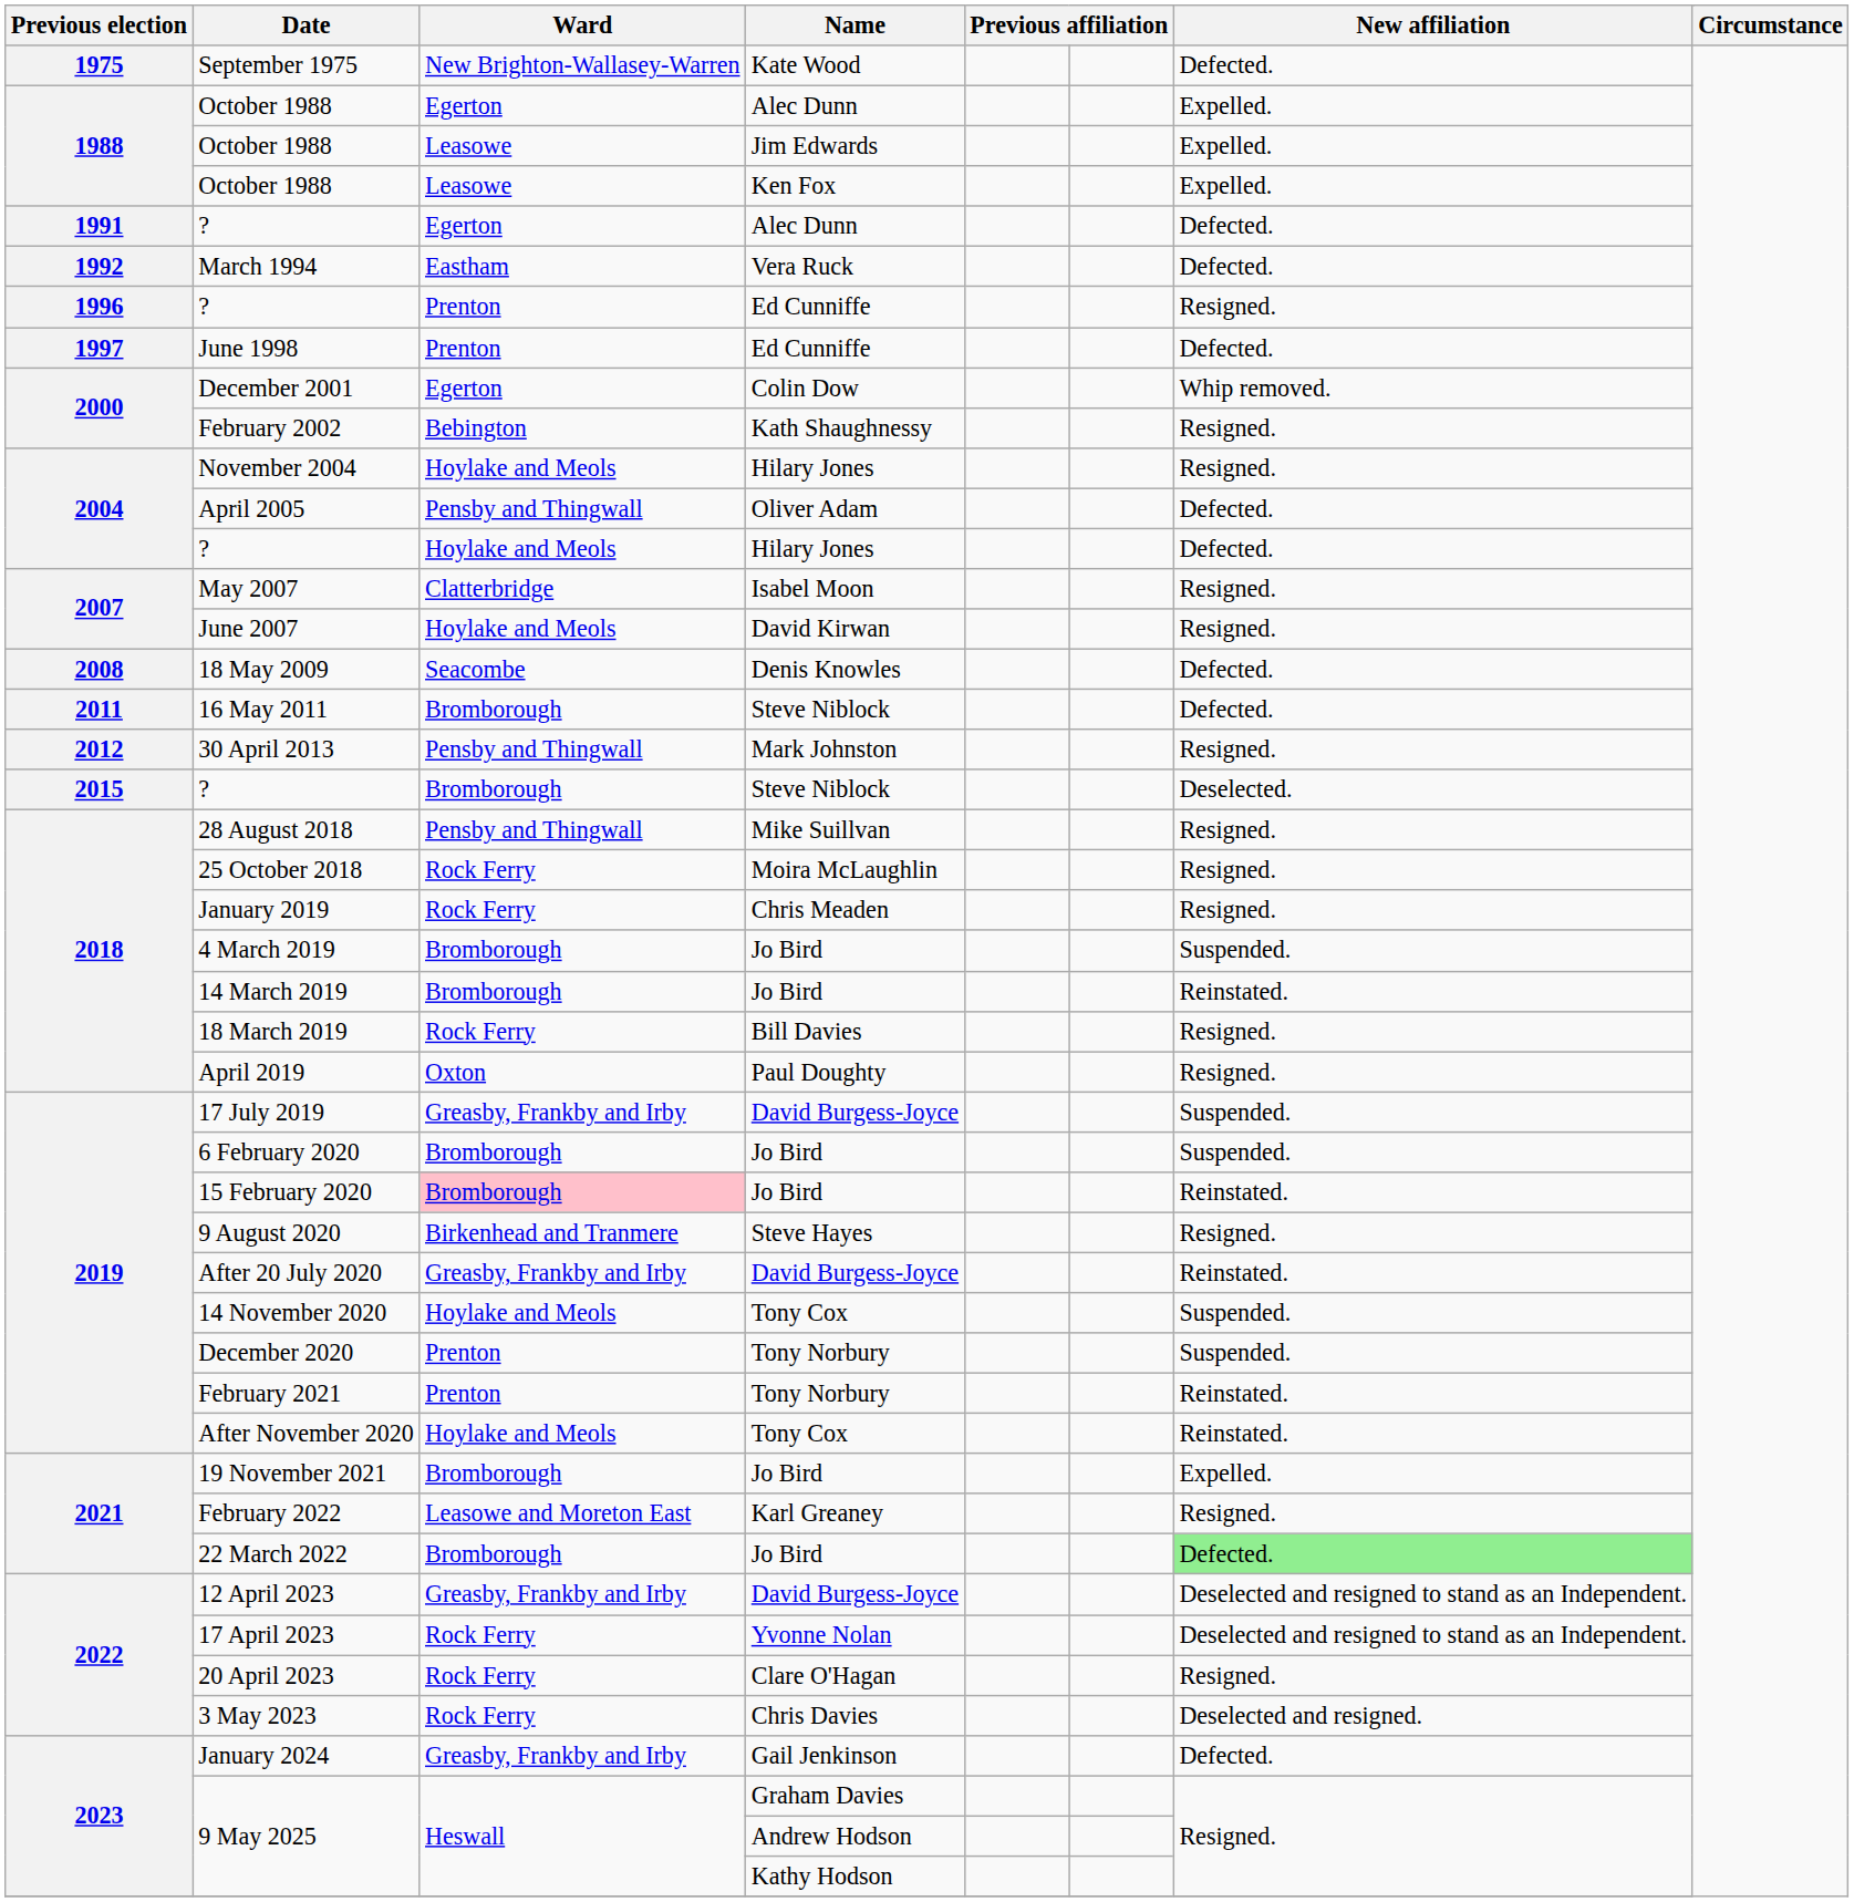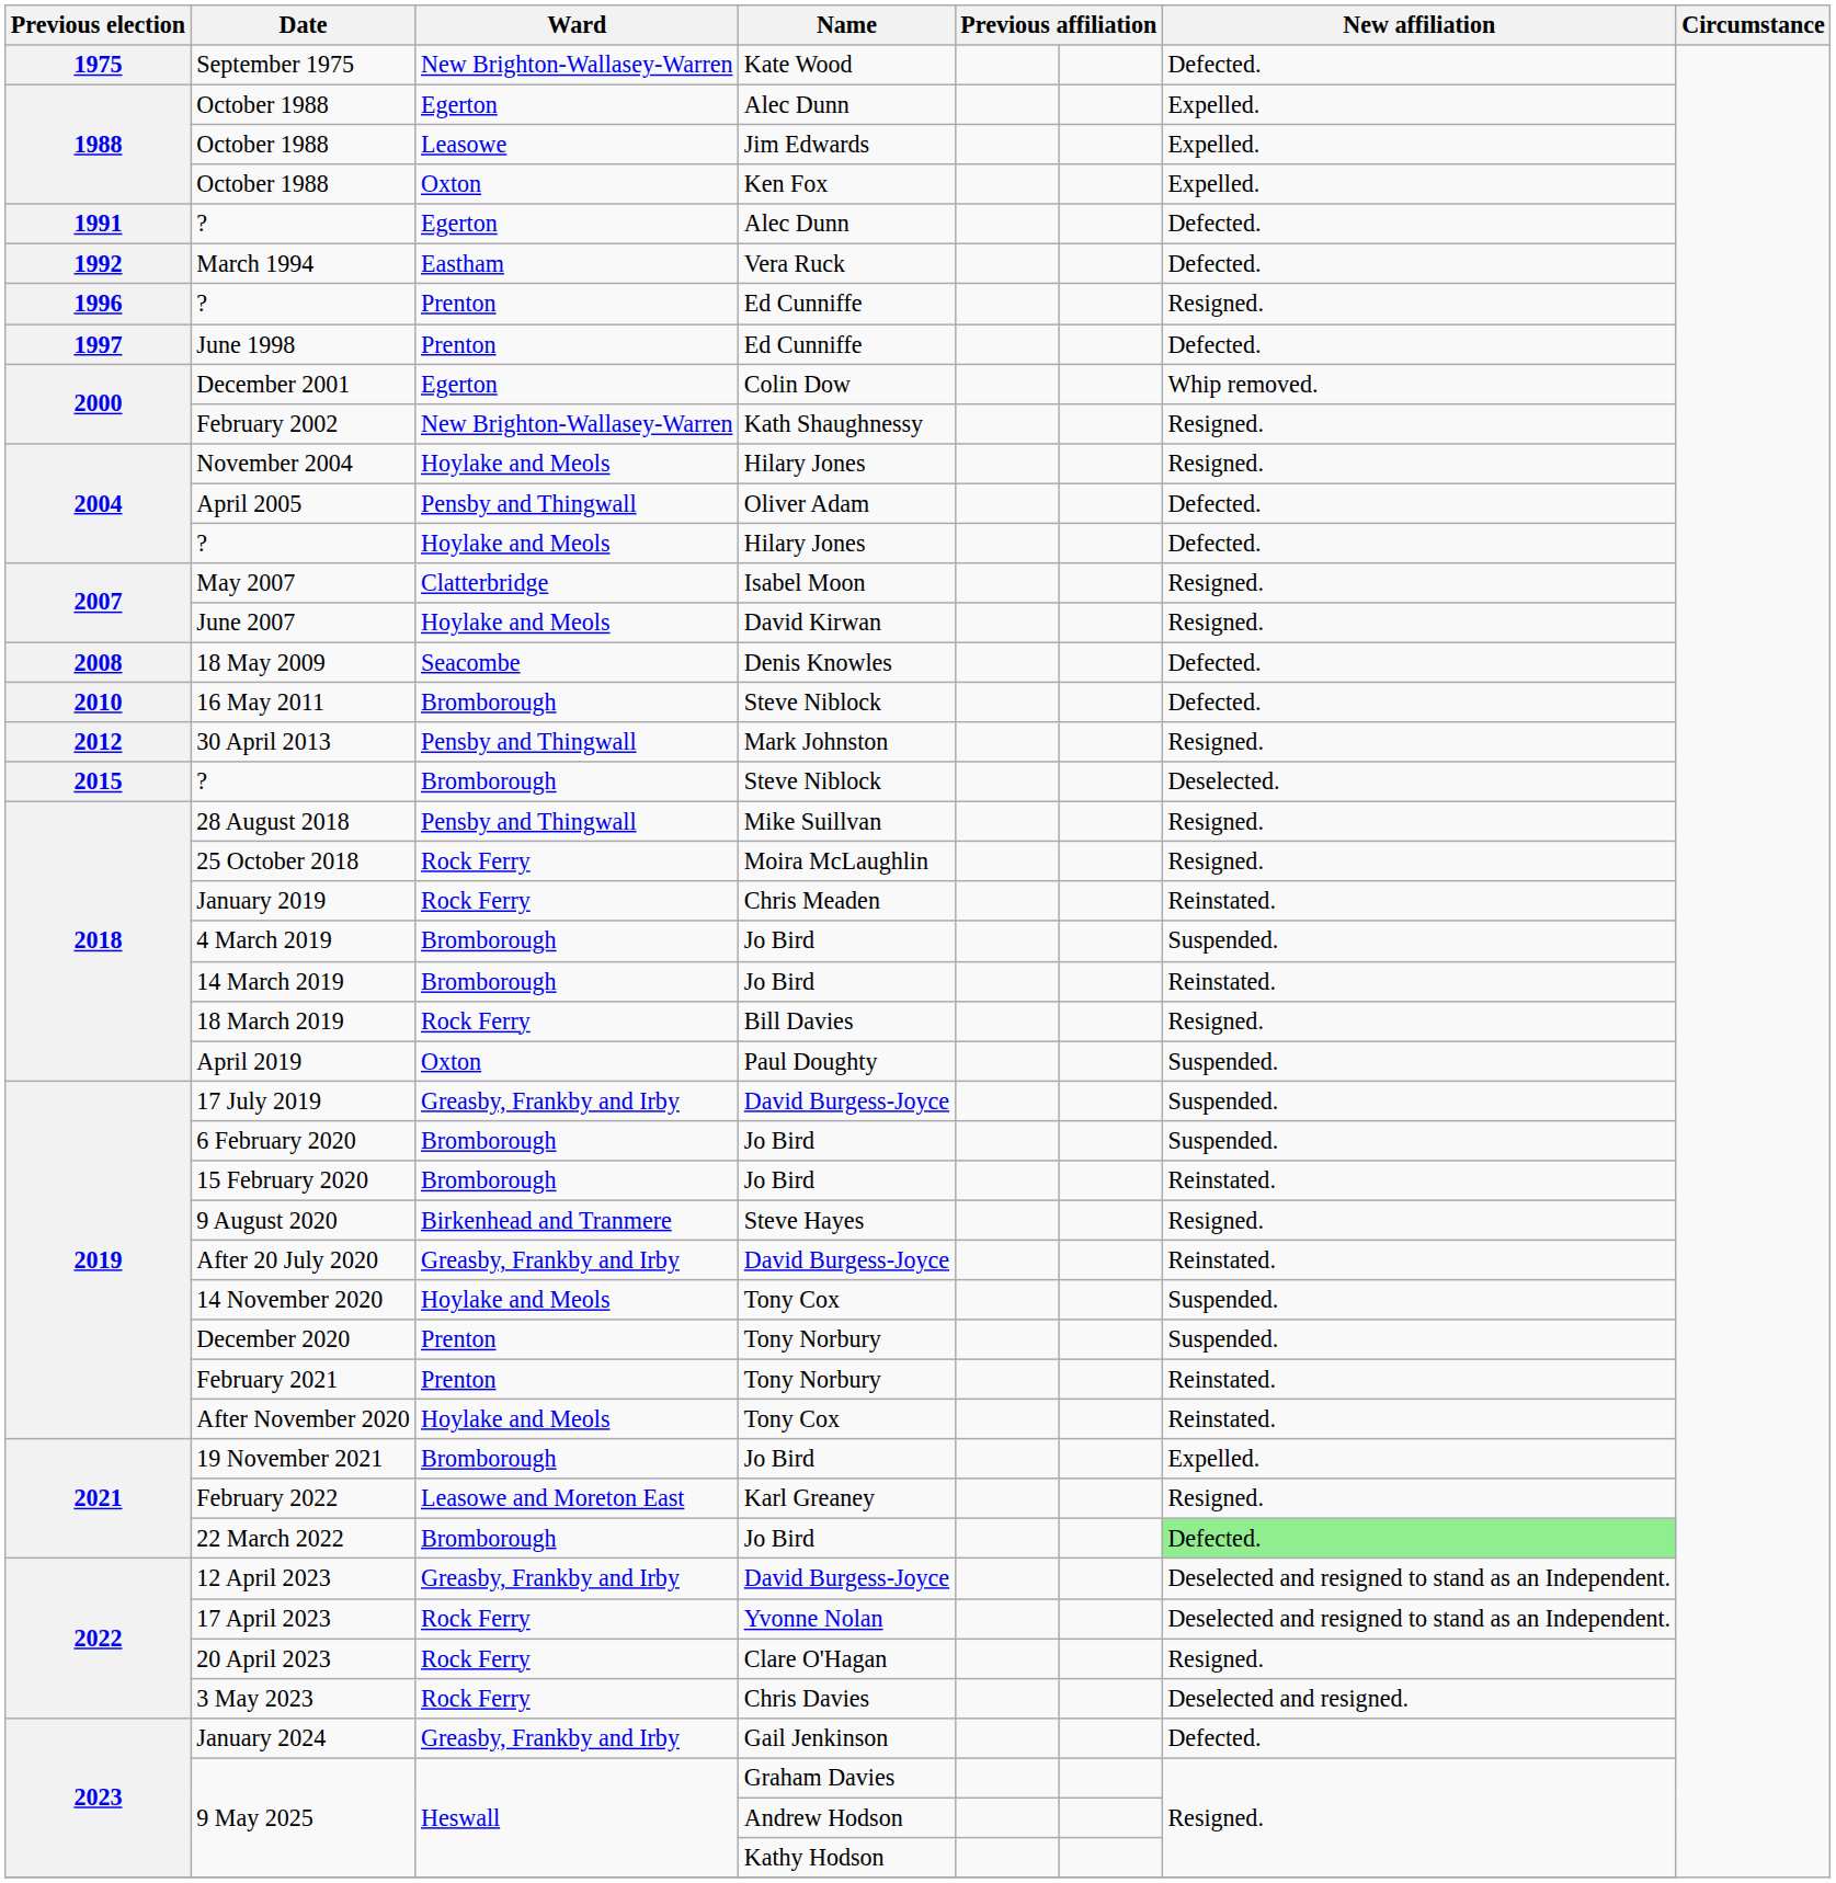October 1988 / Ken Fox | Ward: Leasowe -> Oxton
February 2002 | Ward: Bebington -> New Brighton-Wallasey-Warren
16 May 2011 | Previous election: 2011 -> 2010
January 2019 | column 7: Resigned. -> Reinstated.
April 2019 | column 7: Resigned. -> Suspended.
15 February 2020 | Ward: pink background -> no background
